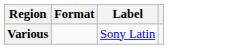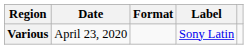+ column: Date | April 23, 2020
